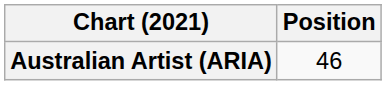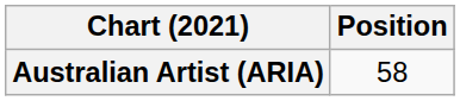Australian Artist (ARIA) | Position: 46 -> 58
